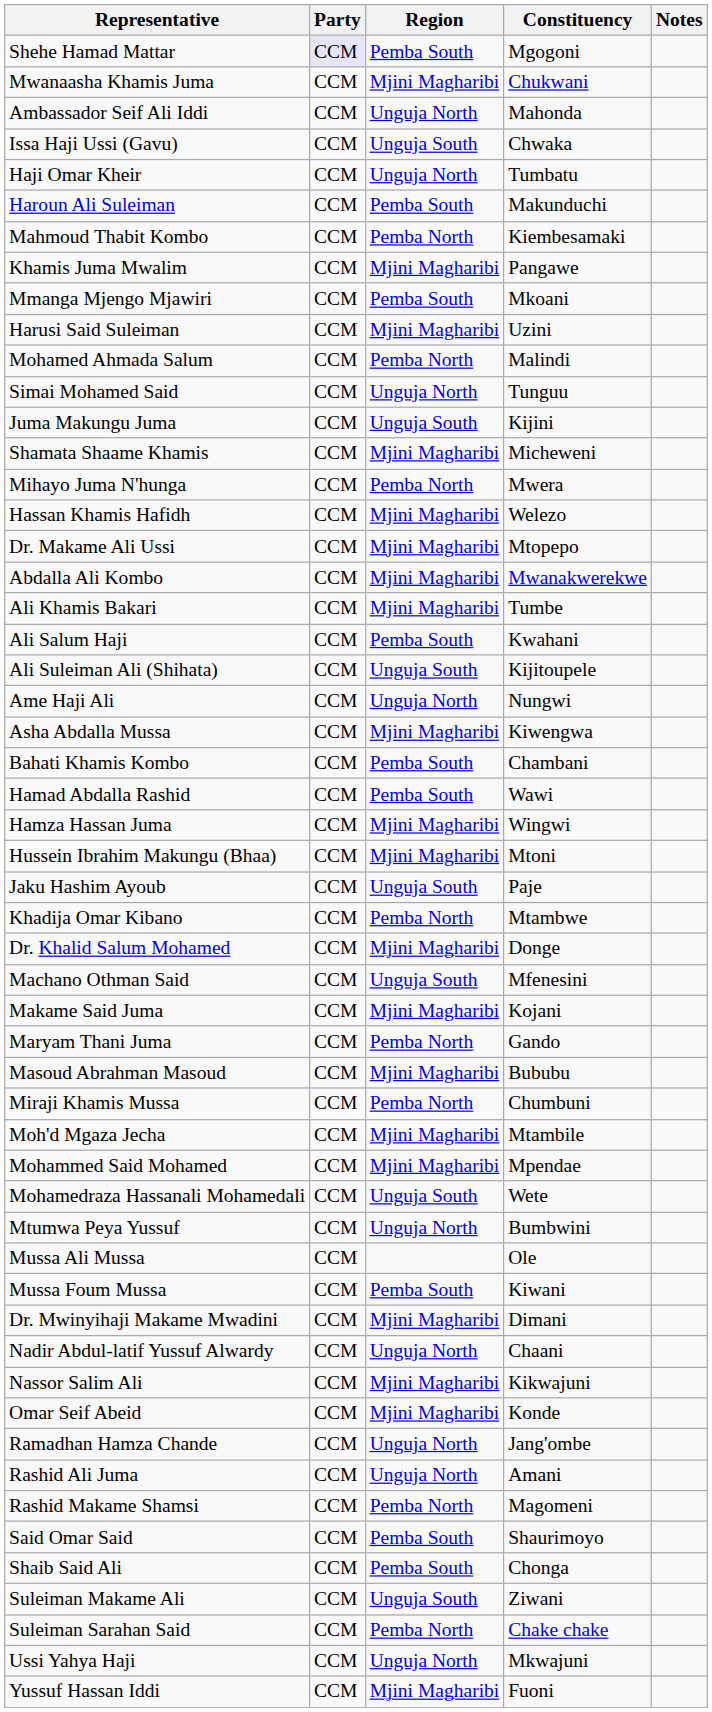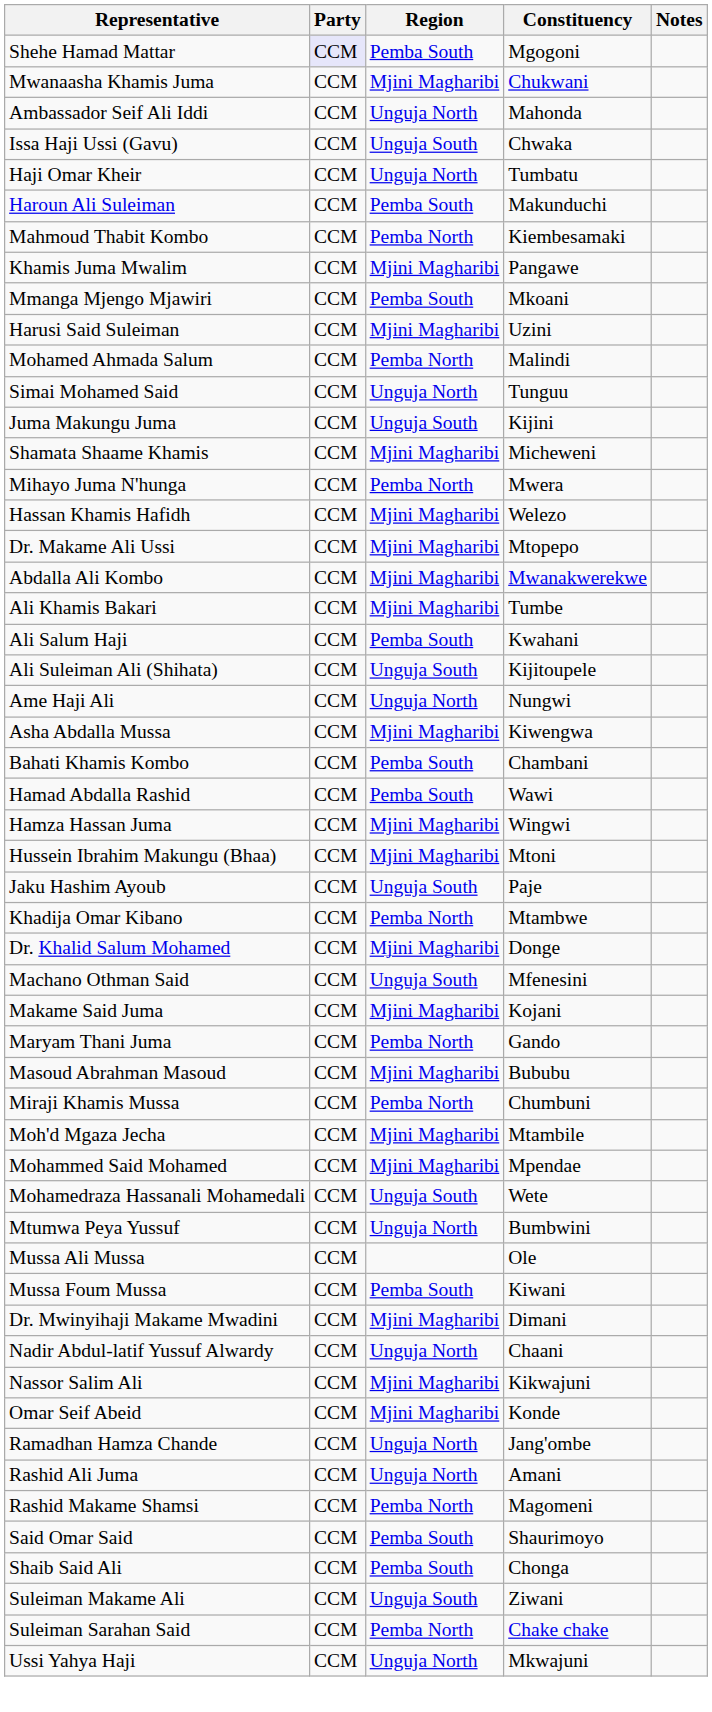- row: Yussuf Hassan Iddi | CCM | Mjini Magharibi | Fuoni
